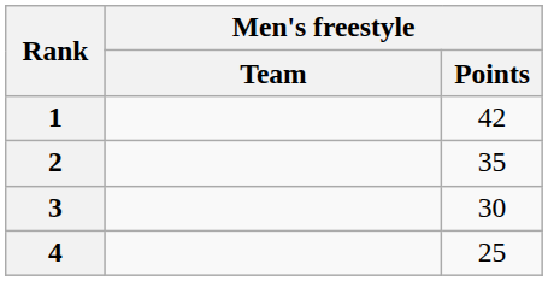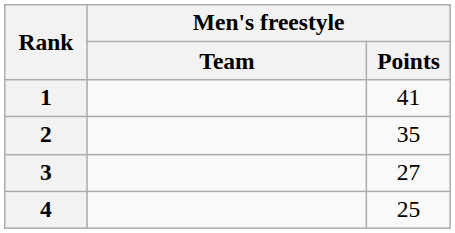1 | Men's freestyle / Points: 42 -> 41
3 | Men's freestyle / Points: 30 -> 27
